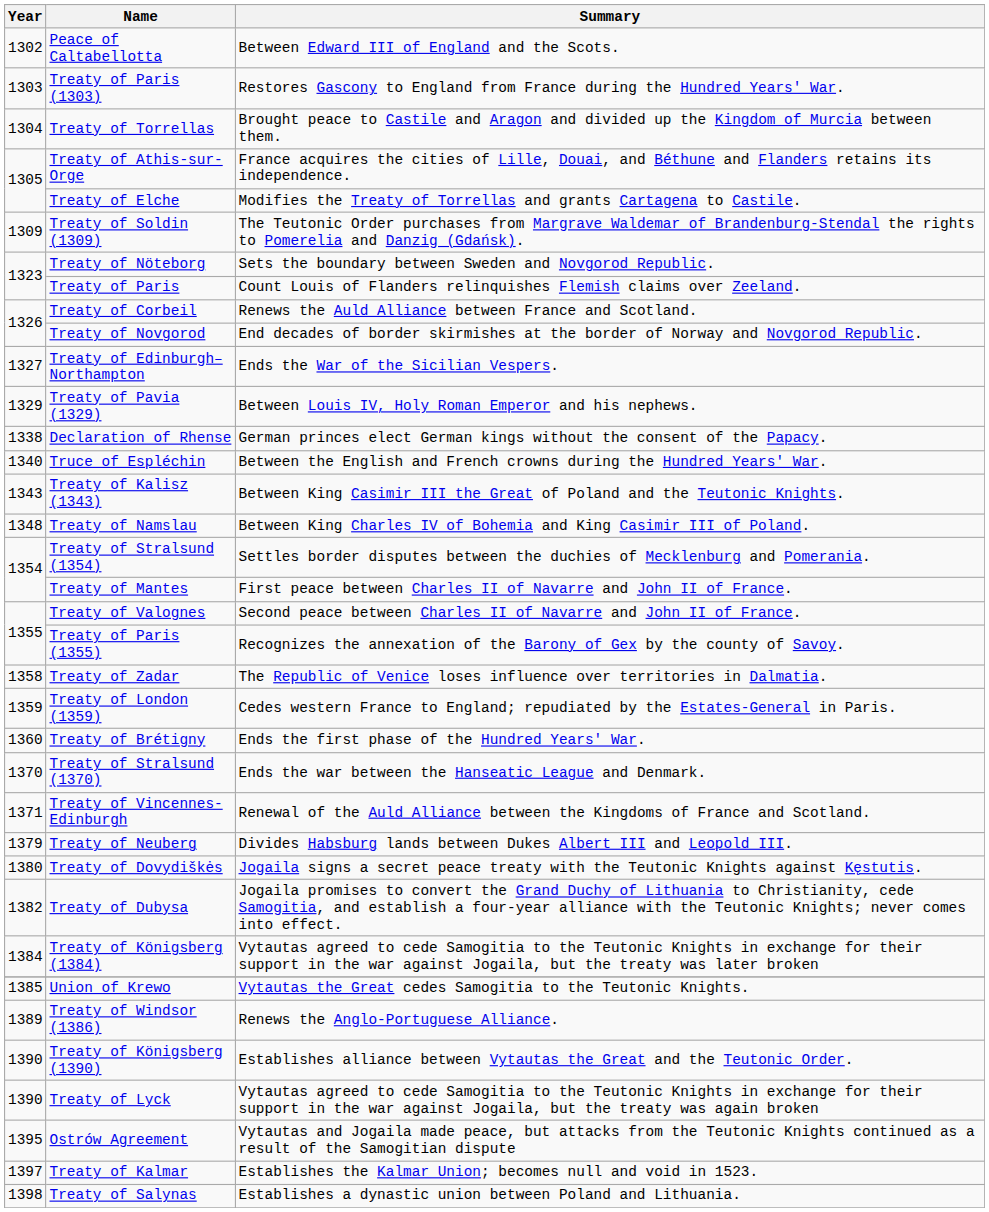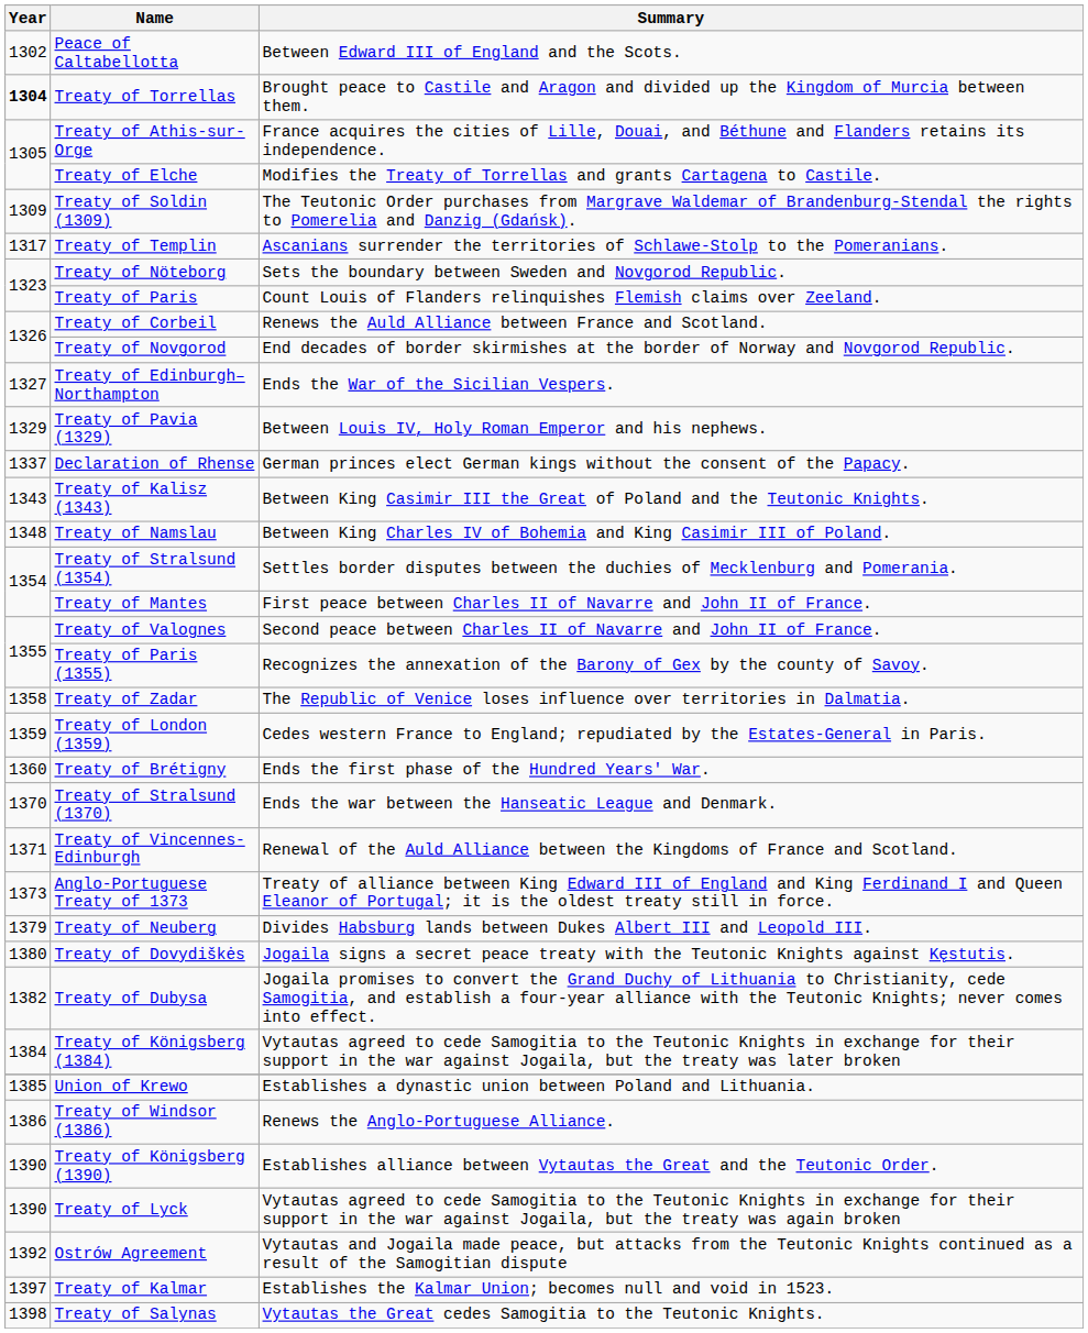- row: 1303 | Treaty of Paris (1303) | Restores Gascony to England from France during the Hundred Years' War.
Treaty of Torrellas | Year: normal -> bold
+ row: 1317 | Treaty of Templin | Ascanians surrender the territories of Schlawe-Stolp to the Pomeranians.
Declaration of Rhense | Year: 1338 -> 1337
- row: 1340 | Truce of Espléchin | Between the English and French crowns during the Hundred Years' War.
+ row: 1373 | Anglo-Portuguese Treaty of 1373 | Treaty of alliance between King Edward III of England and King Ferdinand I and Queen Eleanor of Portugal; it is the oldest treaty still in force.
Union of Krewo | Summary: Vytautas the Great cedes Samogitia to the Teutonic Knights. -> Establishes a dynastic union between Poland and Lithuania.
Treaty of Windsor (1386) | Year: 1389 -> 1386
Ostrów Agreement | Year: 1395 -> 1392
Treaty of Salynas | Summary: Establishes a dynastic union between Poland and Lithuania. -> Vytautas the Great cedes Samogitia to the Teutonic Knights.
